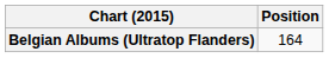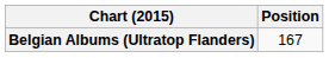Belgian Albums (Ultratop Flanders) | Position: 164 -> 167
